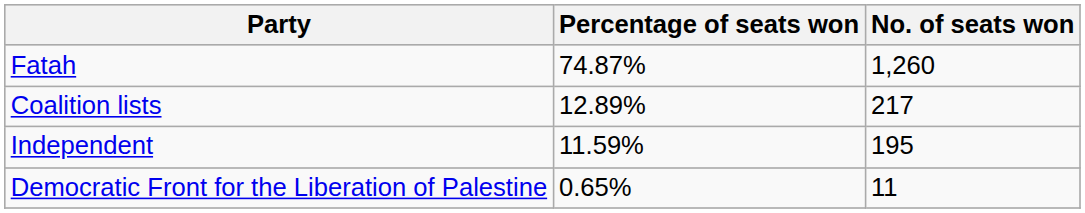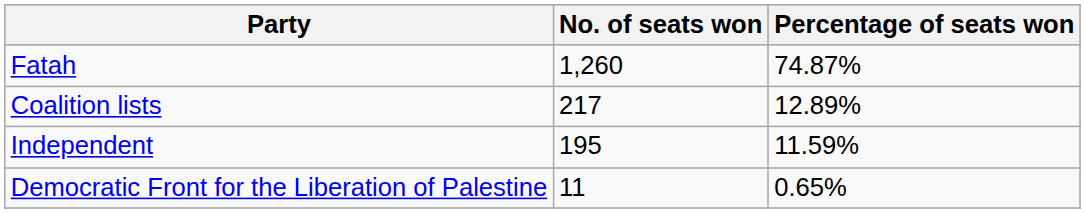columns swapped: No. of seats won <-> Percentage of seats won
